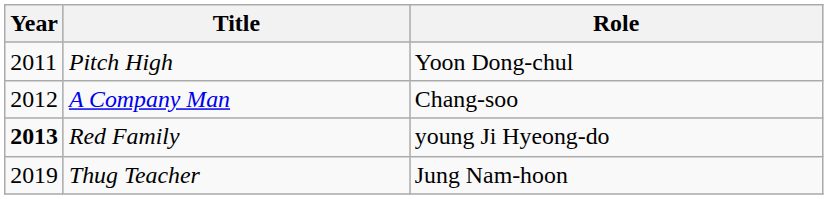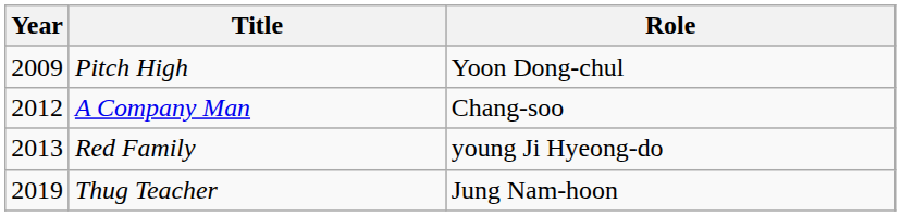Pitch High | Year: 2011 -> 2009
Red Family | Year: bold -> normal
